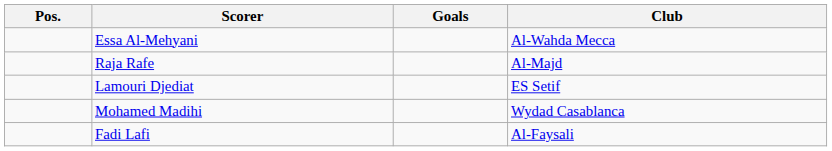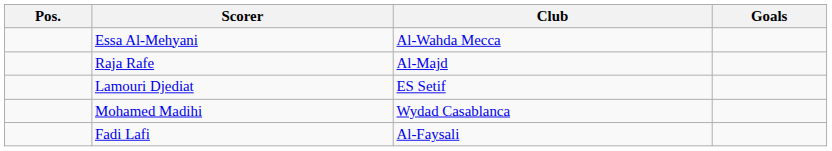columns swapped: Goals <-> Club
